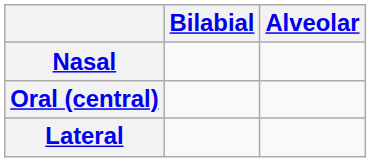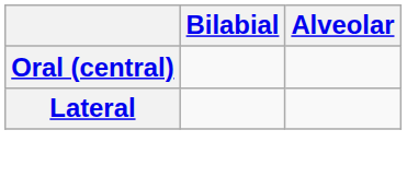- row: Nasal
